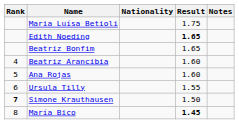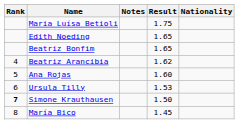columns swapped: Nationality <-> Notes
Edith Noeding | Result: bold -> normal
Beatriz Arancibia | Result: 1.60 -> 1.62
Ursula Tilly | Result: 1.55 -> 1.53
María Bico | Result: bold -> normal
